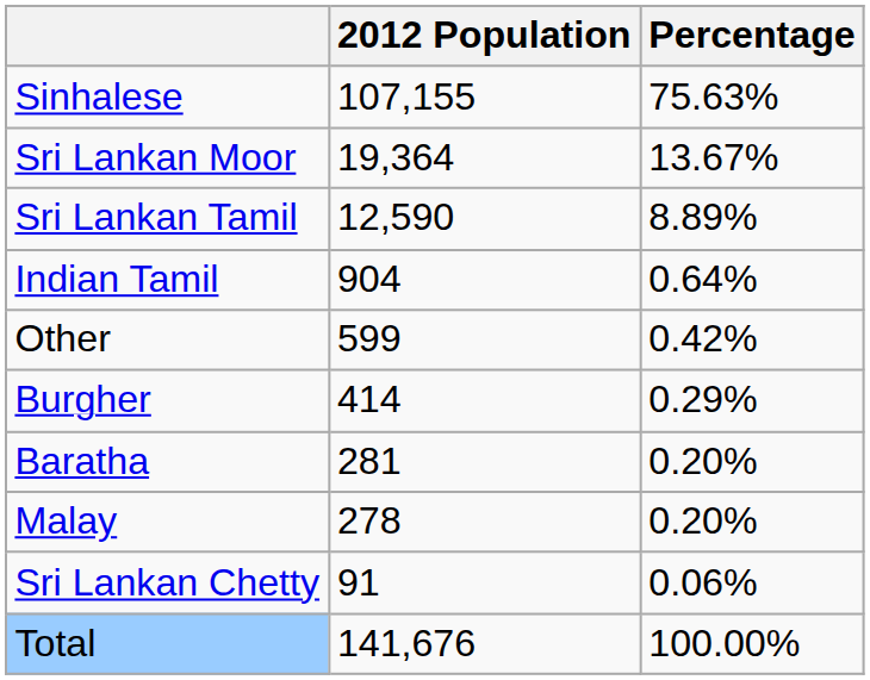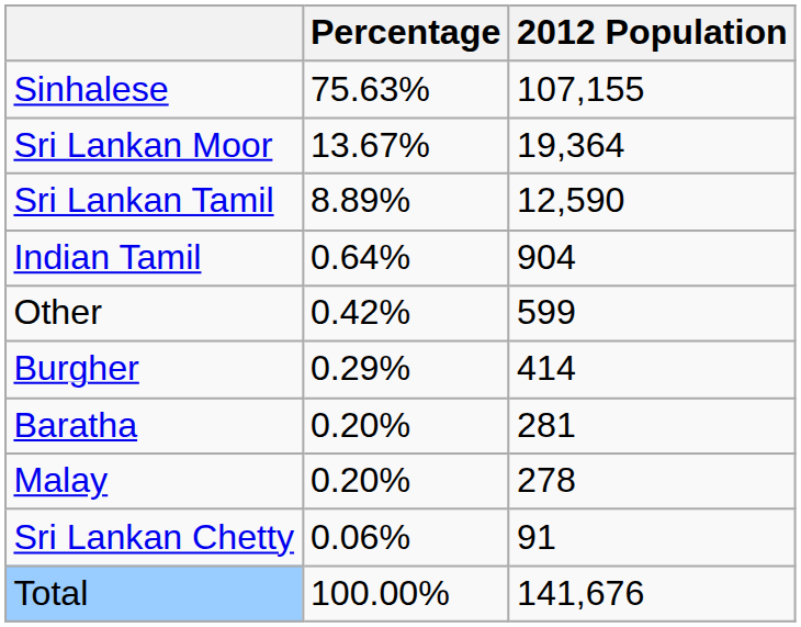columns swapped: 2012 Population <-> Percentage
